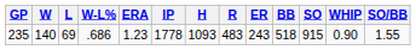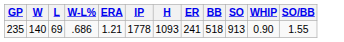- column: R | 483
235 | ERA: 1.23 -> 1.21
235 | ER: 243 -> 241
235 | SO: 915 -> 913
